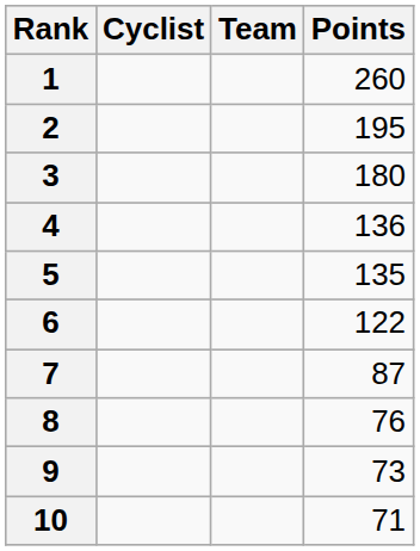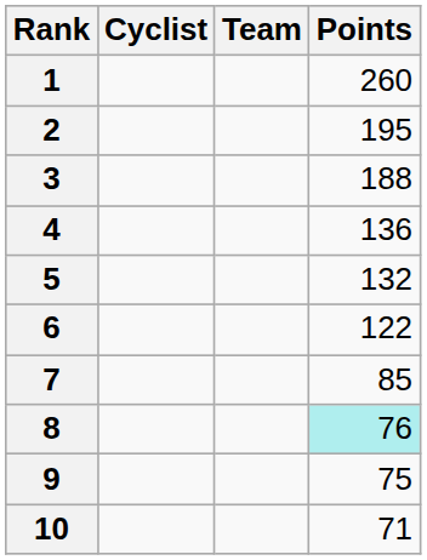3 | Points: 180 -> 188
5 | Points: 135 -> 132
7 | Points: 87 -> 85
8 | Points: no background -> paleturquoise background
9 | Points: 73 -> 75
